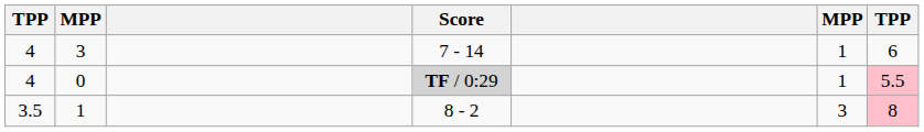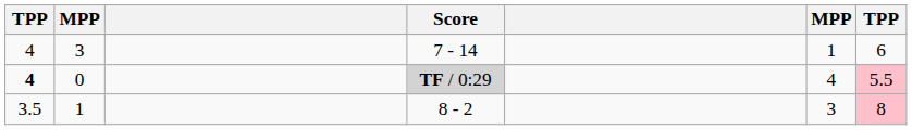0 | column 1: normal -> bold
0 | column 6: 1 -> 4
